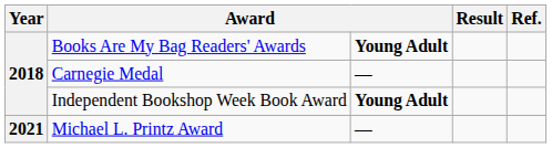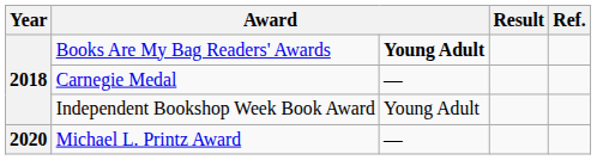Independent Bookshop Week Book Award | column 3: bold -> normal
Michael L. Printz Award | Year: 2021 -> 2020
